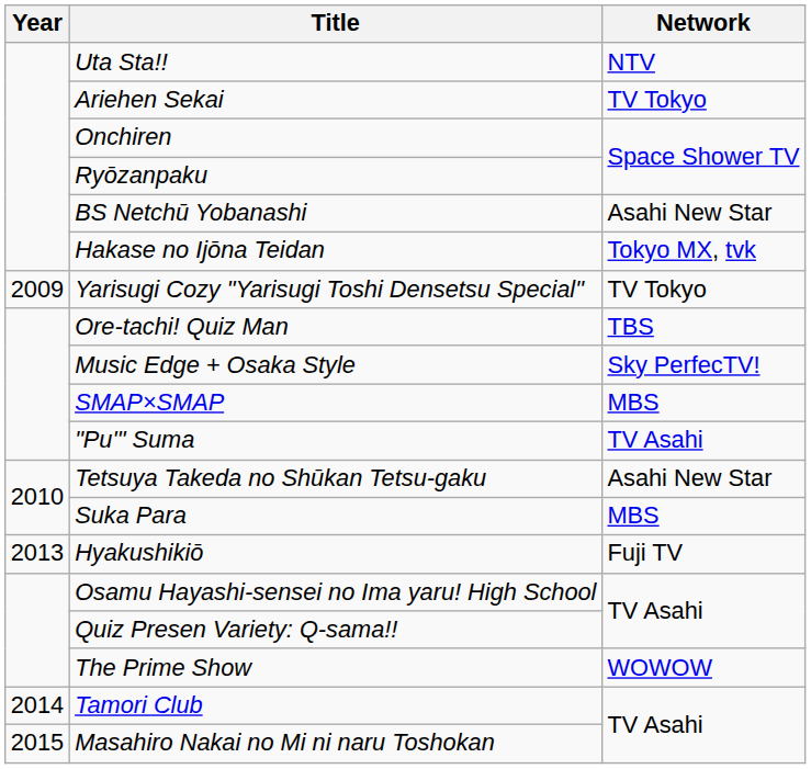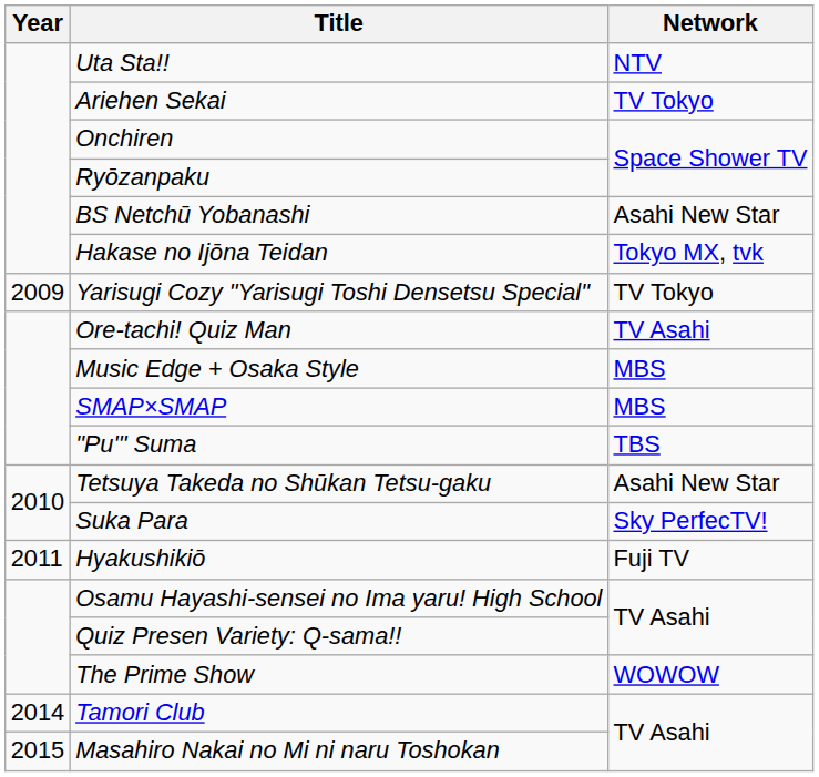Ore-tachi! Quiz Man | Network: TBS -> TV Asahi
Music Edge + Osaka Style | Network: Sky PerfecTV! -> MBS
"Pu'" Suma | Network: TV Asahi -> TBS
Suka Para | Network: MBS -> Sky PerfecTV!
Hyakushikiō | Year: 2013 -> 2011
